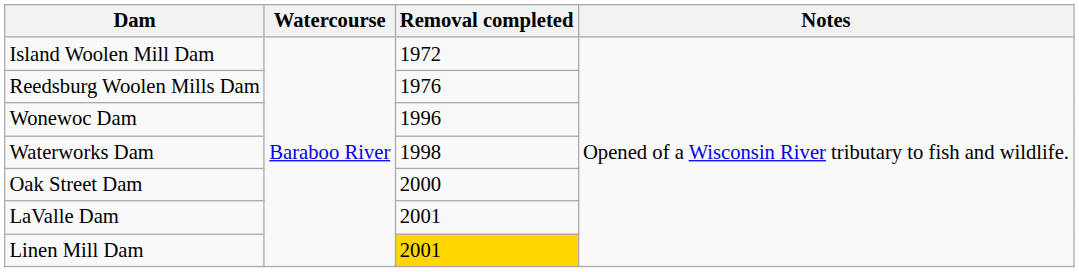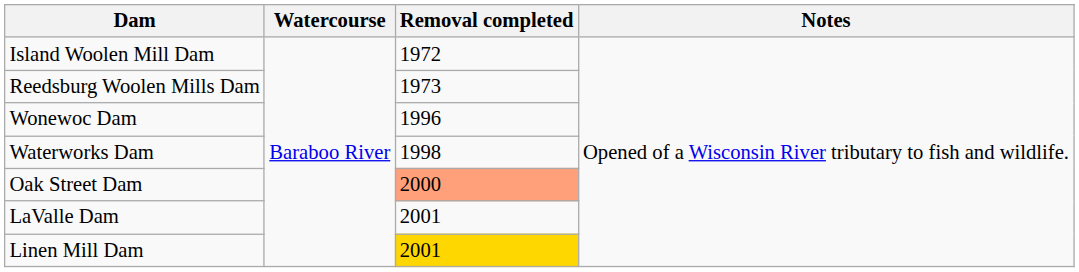Reedsburg Woolen Mills Dam | Removal completed: 1976 -> 1973
Oak Street Dam | Removal completed: no background -> lightsalmon background
